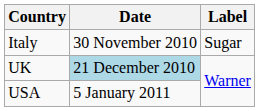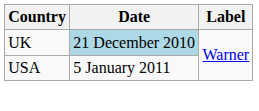- row: Italy | 30 November 2010 | Sugar
